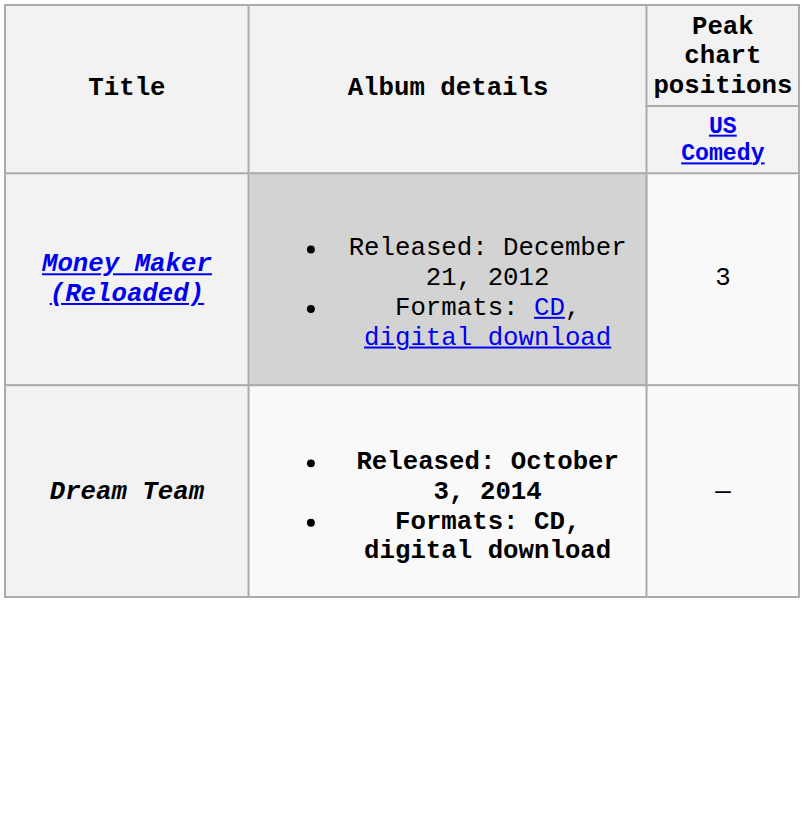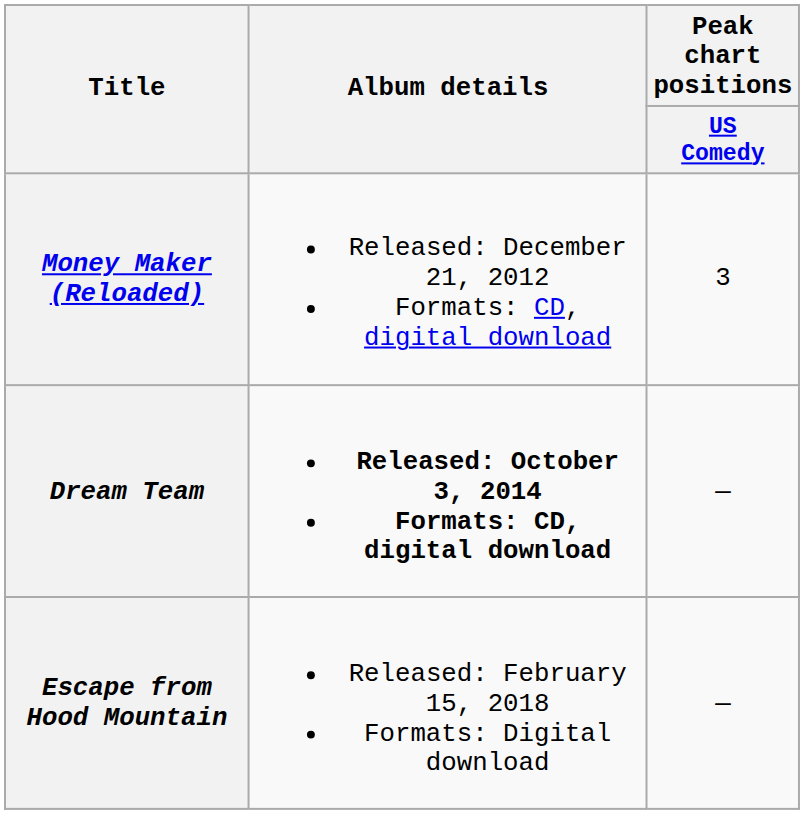Money Maker (Reloaded) | Album details: lightgrey background -> no background
+ row: Escape from Hood Mountain | Released: February 15, 2018 Formats: Digital download | —
